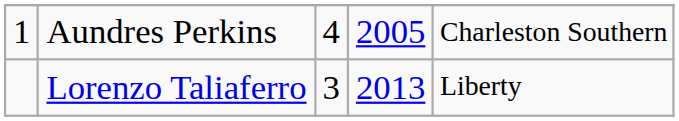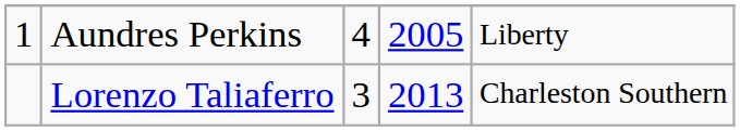Aundres Perkins | column 5: Charleston Southern -> Liberty
Lorenzo Taliaferro | column 5: Liberty -> Charleston Southern
